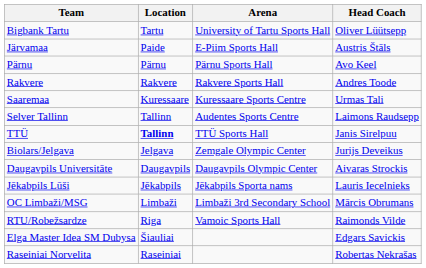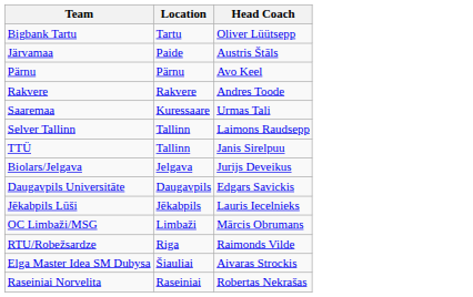- column: Arena | University of Tartu Sports Hall | E-Piim Sports Hall | Pärnu Sports Hall | Rakvere Sports Hall | Kuressaare Sports Centre | Audentes Sports Centre | TTÜ Sports Hall | Zemgale Olympic Center | Daugavpils Olympic Center | Jēkabpils Sporta nams | Limbaži 3rd Secondary School | Vamoic Sports Hall
TTÜ | Location: bold -> normal
Daugavpils Universitāte | Head Coach: Aivaras Strockis -> Edgars Savickis
Elga Master Idea SM Dubysa | Head Coach: Edgars Savickis -> Aivaras Strockis
